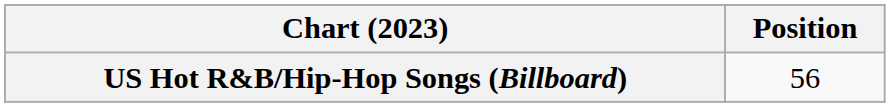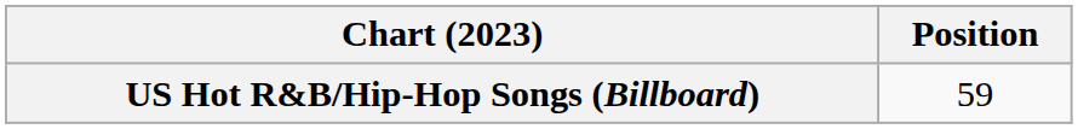US Hot R&B/Hip-Hop Songs (Billboard) | Position: 56 -> 59
